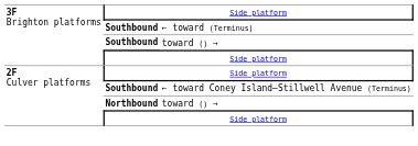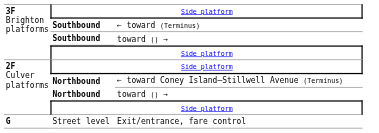← toward Coney Island–Stillwell Avenue (Terminus) | column 2: Southbound -> Northbound
+ row: G | Street level | Exit/entrance, fare control
